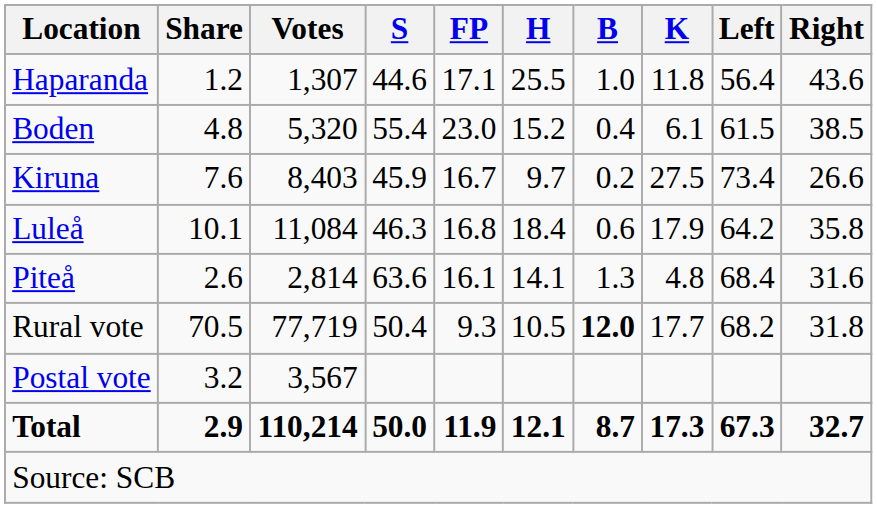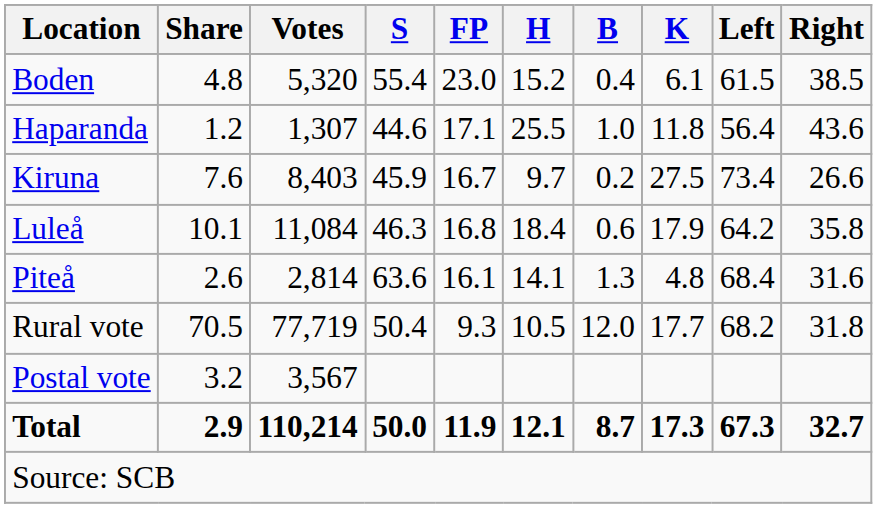rows swapped: Boden <-> Haparanda
Rural vote | B: bold -> normal
